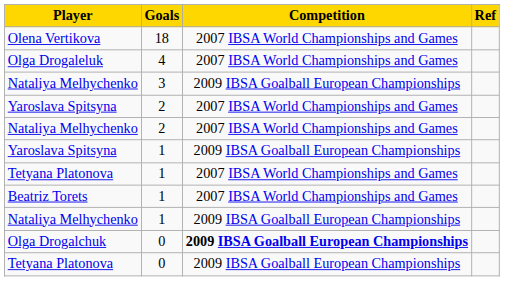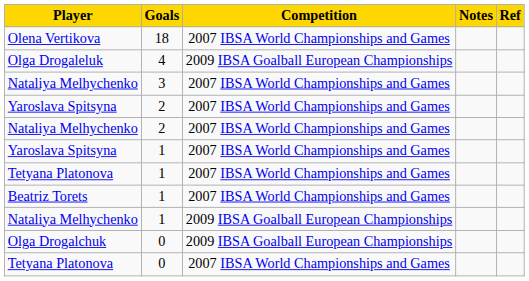+ column: Notes
Olga Drogaleluk | Competition: 2007 IBSA World Championships and Games -> 2009 IBSA Goalball European Championships
Nataliya Melhychenko / 3 | Competition: 2009 IBSA Goalball European Championships -> 2007 IBSA World Championships and Games
Yaroslava Spitsyna / 1 | Competition: 2009 IBSA Goalball European Championships -> 2007 IBSA World Championships and Games
Olga Drogalchuk | Competition: bold -> normal
Tetyana Platonova / 0 | Competition: 2009 IBSA Goalball European Championships -> 2007 IBSA World Championships and Games
